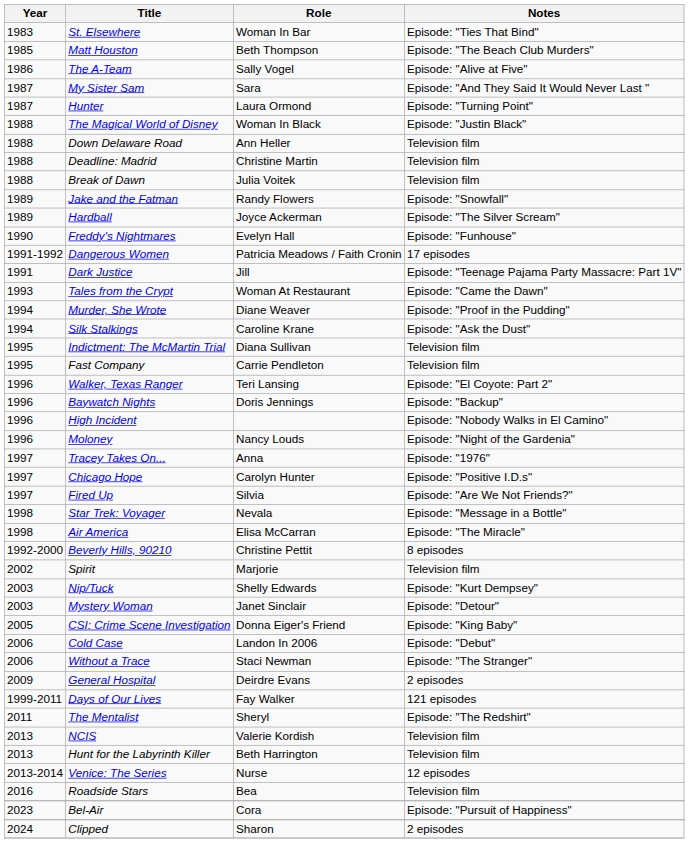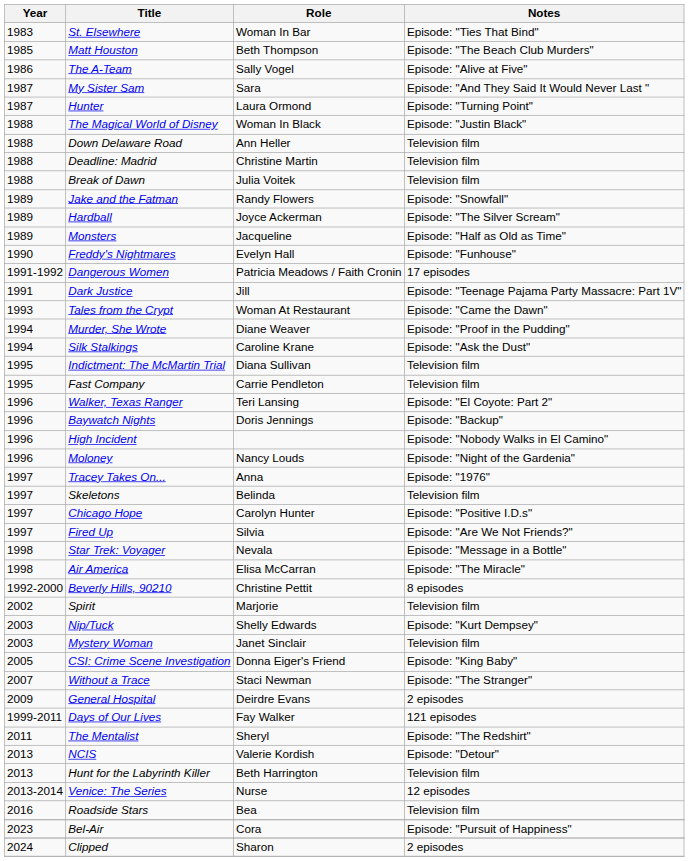+ row: 1989 | Monsters | Jacqueline | Episode: "Half as Old as Time"
+ row: 1997 | Skeletons | Belinda | Television film
Mystery Woman | Notes: Episode: "Detour" -> Television film
- row: 2006 | Cold Case | Landon In 2006 | Episode: "Debut"
Without a Trace | Year: 2006 -> 2007
NCIS | Notes: Television film -> Episode: "Detour"
